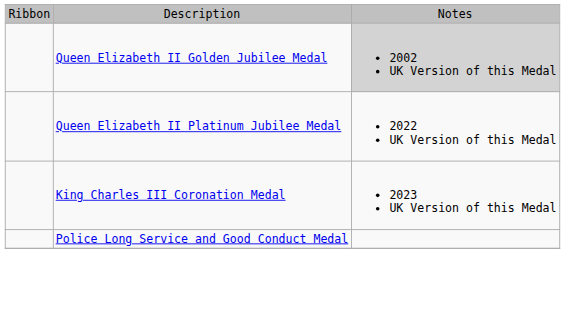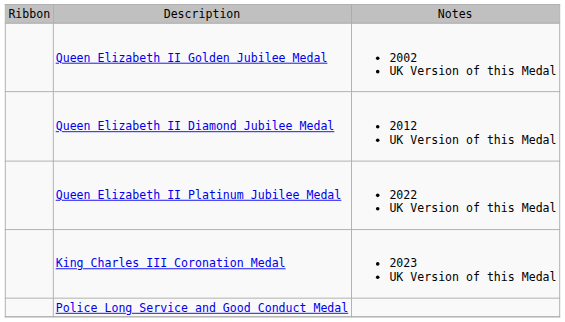Queen Elizabeth II Golden Jubilee Medal | column 3: lightgrey background -> no background
+ row: Queen Elizabeth II Diamond Jubilee Medal | 2012 UK Version of this Medal
